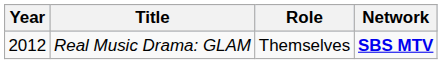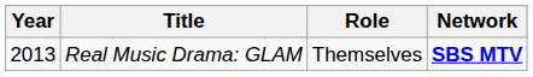Real Music Drama: GLAM | Year: 2012 -> 2013
